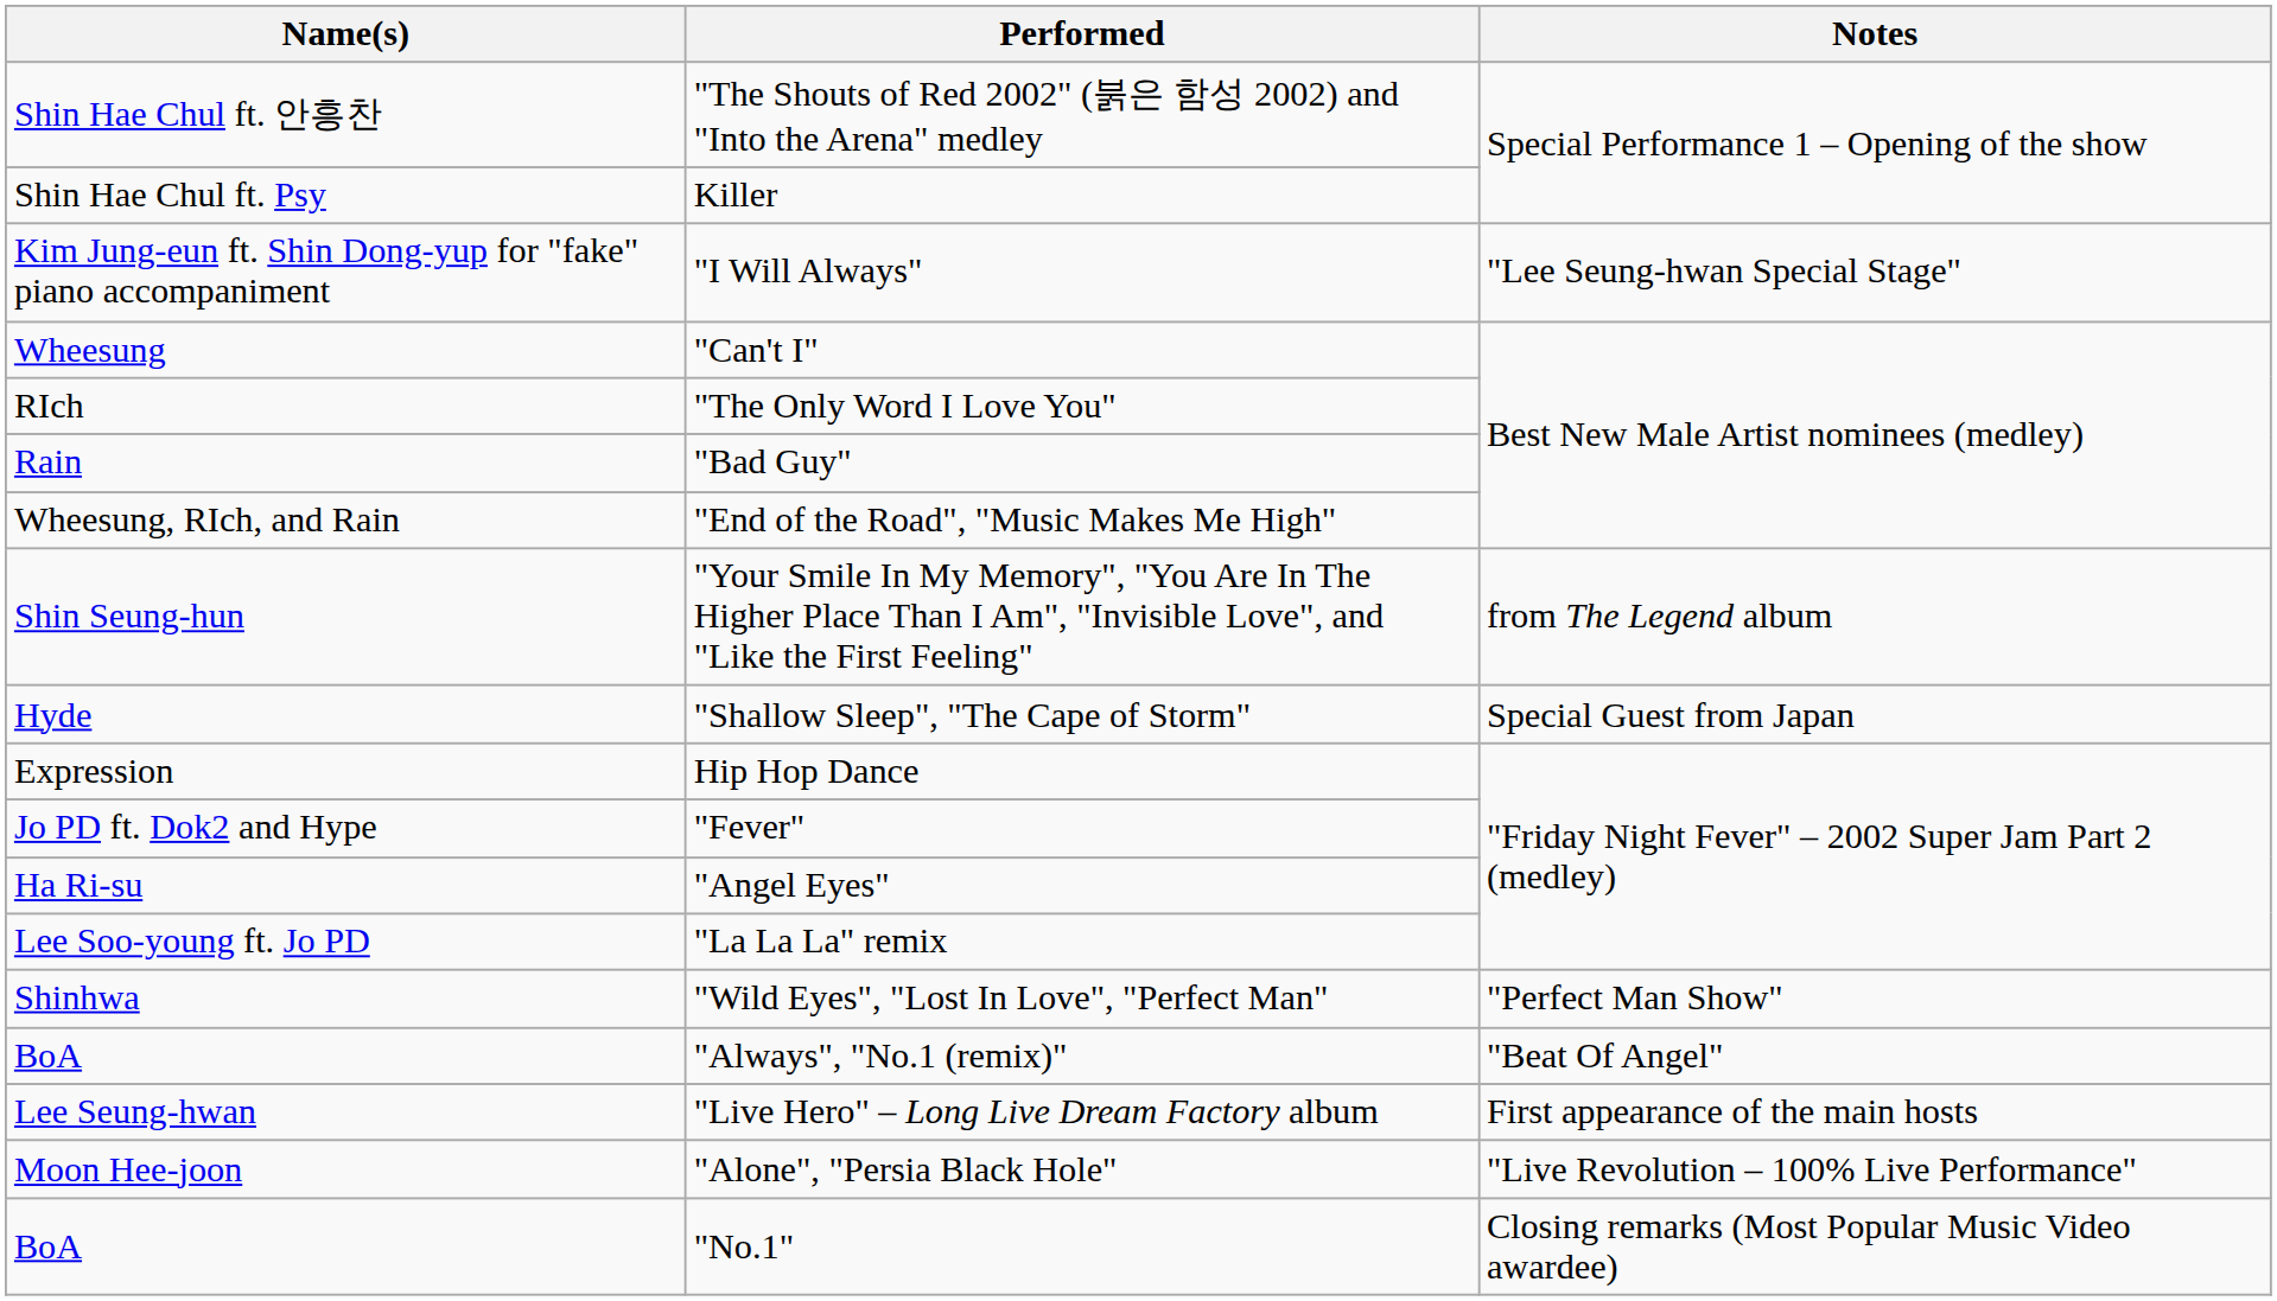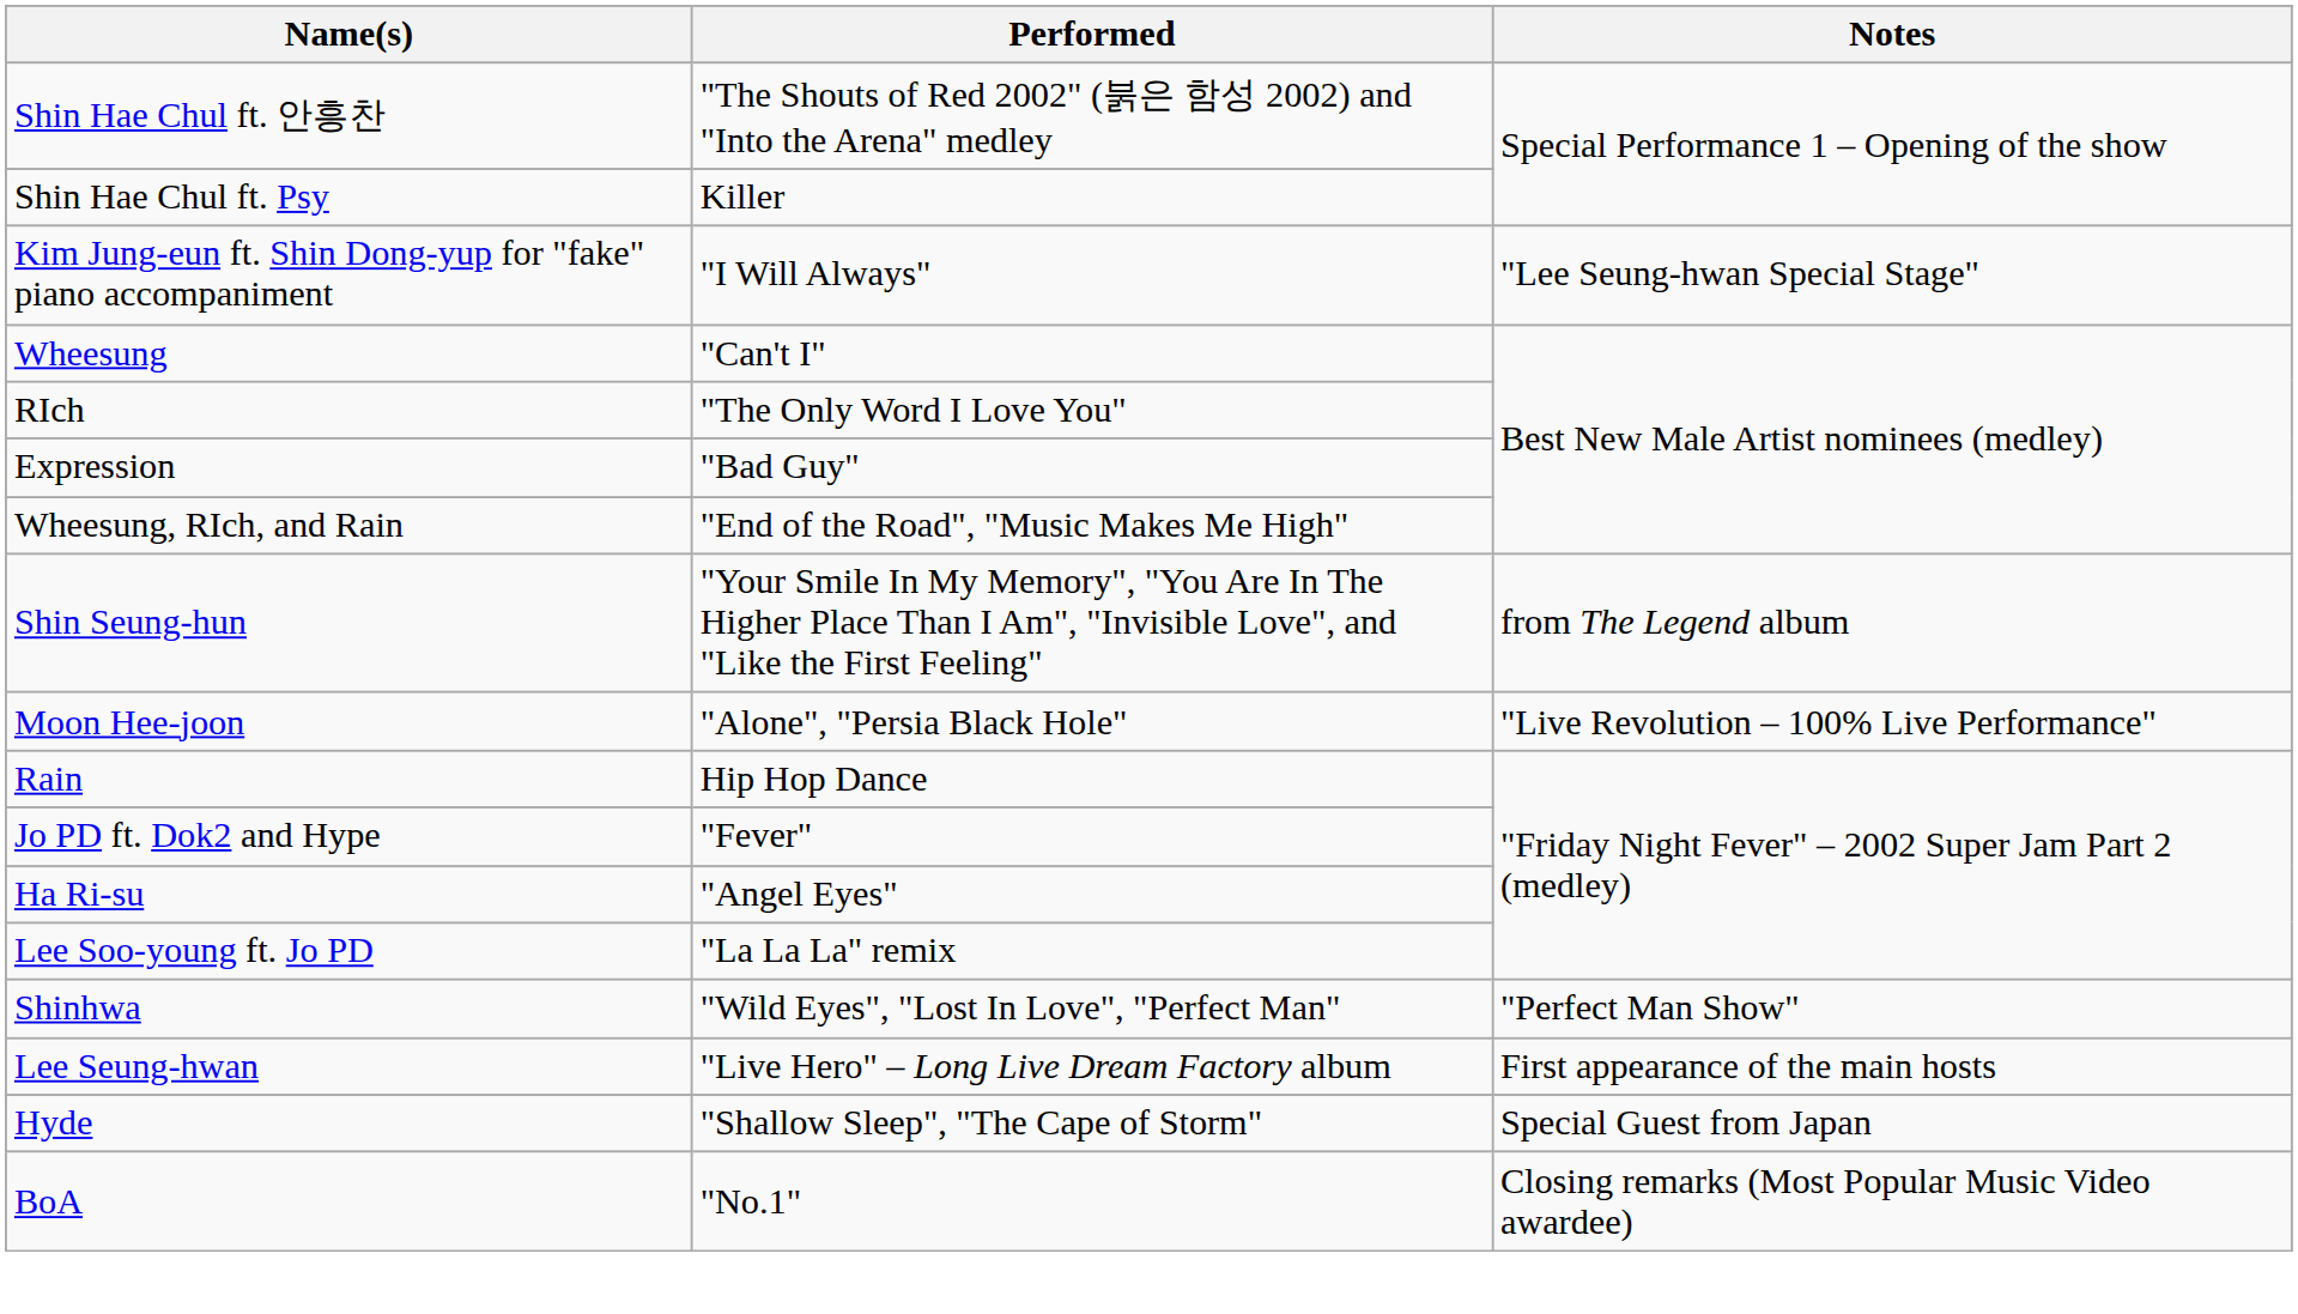"Bad Guy" | Name(s): Rain -> Expression
rows swapped: "Alone", "Persia Black Hole" <-> "Shallow Sleep", "The Cape of Storm"
Hip Hop Dance | Name(s): Expression -> Rain
- row: BoA | "Always", "No.1 (remix)" | "Beat Of Angel"
